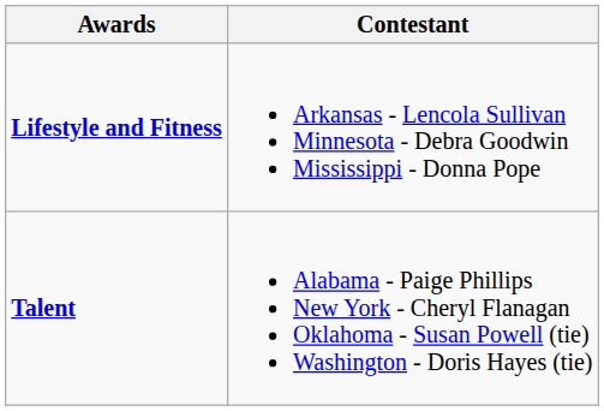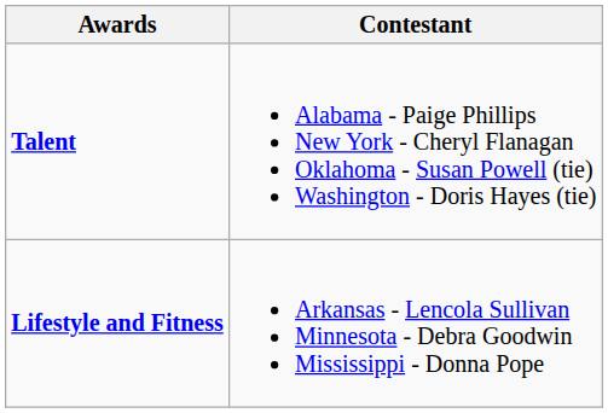rows swapped: Lifestyle and Fitness <-> Talent
